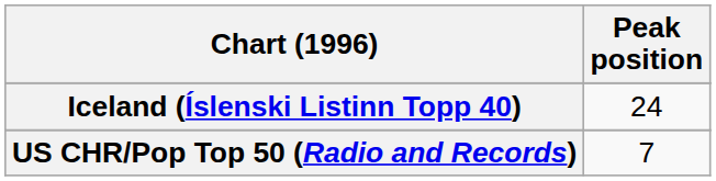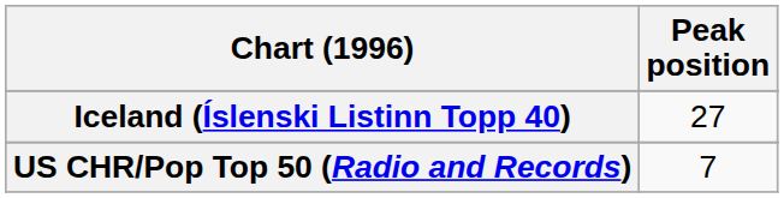Iceland (Íslenski Listinn Topp 40) | Peak position: 24 -> 27
